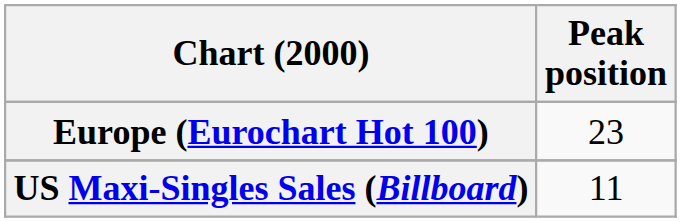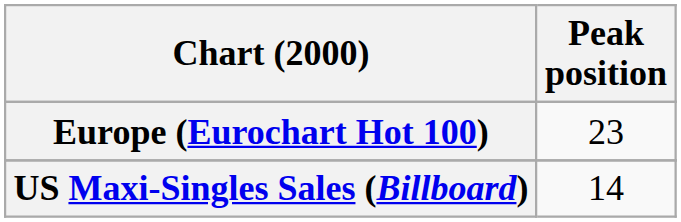US Maxi-Singles Sales (Billboard) | Peak position: 11 -> 14
